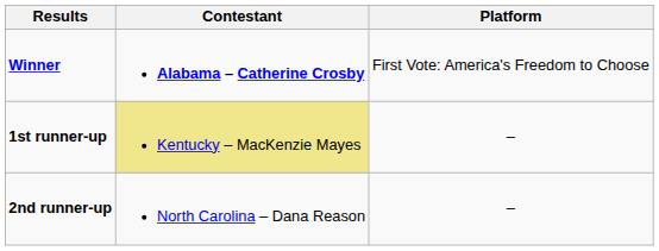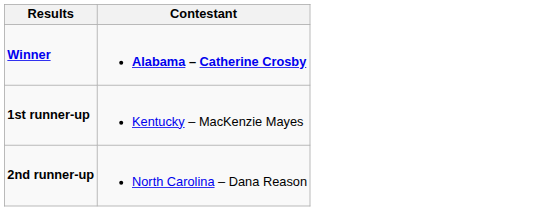- column: Platform | First Vote: America's Freedom to Choose | – | –
1st runner-up | Contestant: khaki background -> no background
